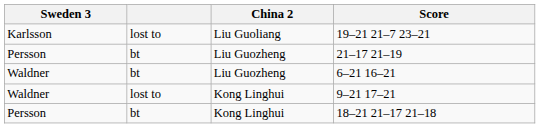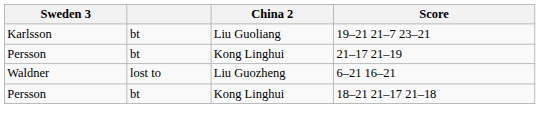19–21 21–7 23–21 | column 2: lost to -> bt
21–17 21–19 | China 2: Liu Guozheng -> Kong Linghui
6–21 16–21 | column 2: bt -> lost to
- row: Waldner | lost to | Kong Linghui | 9–21 17–21
